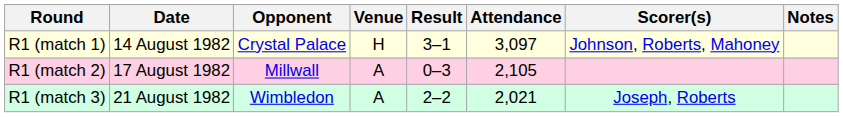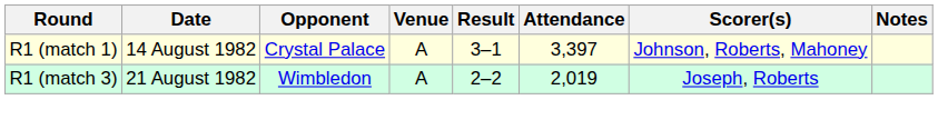R1 (match 1) | Venue: H -> A
R1 (match 1) | Attendance: 3,097 -> 3,397
- row: R1 (match 2) | 17 August 1982 | Millwall | A | 0–3 | 2,105
R1 (match 3) | Attendance: 2,021 -> 2,019
